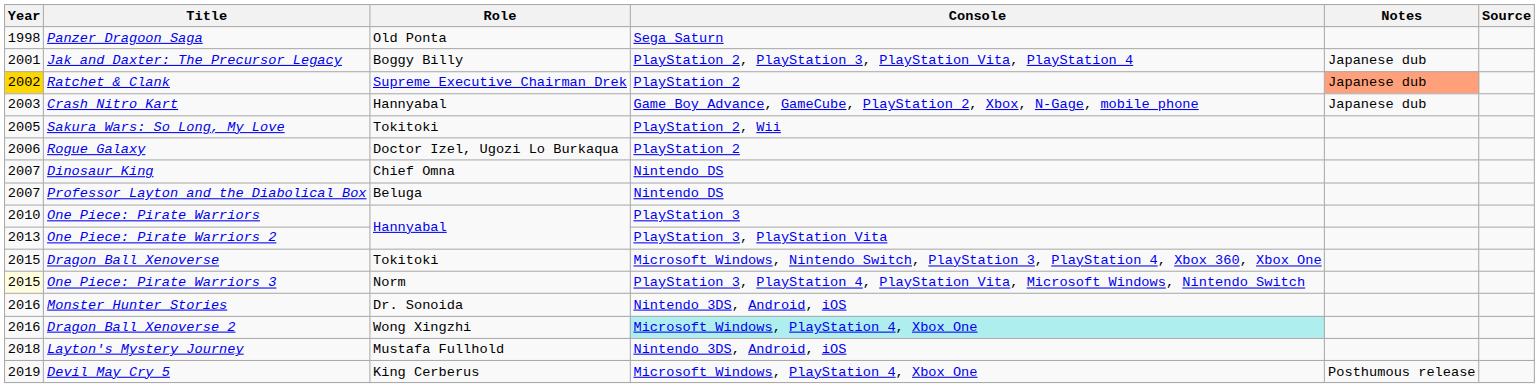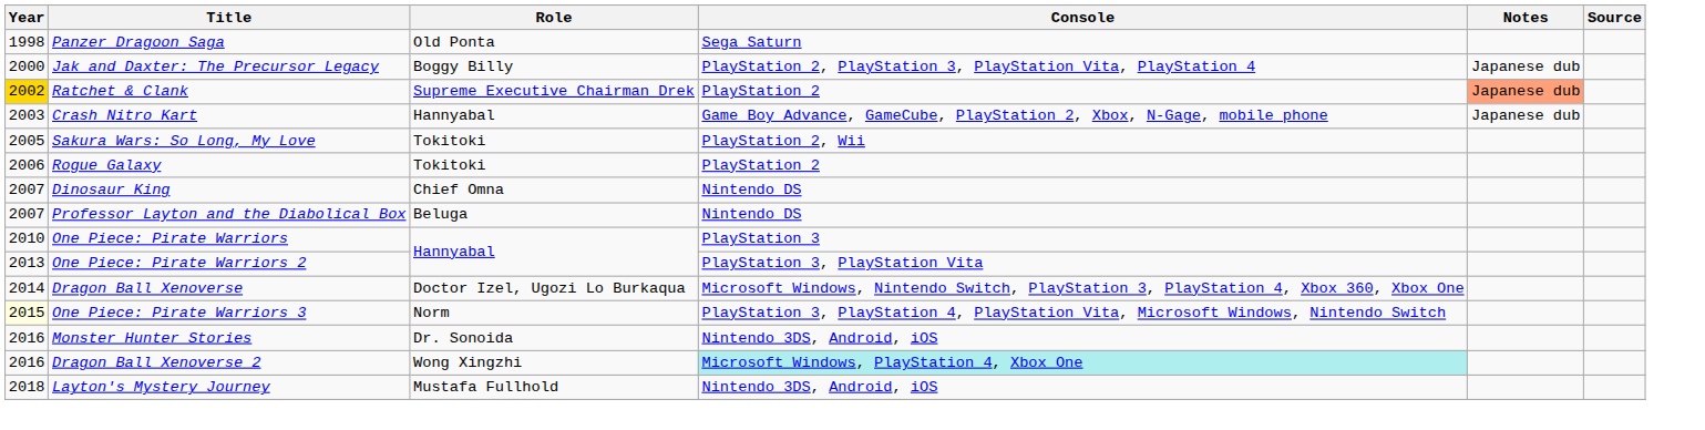Jak and Daxter: The Precursor Legacy | Year: 2001 -> 2000
Rogue Galaxy | Role: Doctor Izel, Ugozi Lo Burkaqua -> Tokitoki
Dragon Ball Xenoverse | Year: 2015 -> 2014
Dragon Ball Xenoverse | Role: Tokitoki -> Doctor Izel, Ugozi Lo Burkaqua
- row: 2019 | Devil May Cry 5 | King Cerberus | Microsoft Windows, PlayStation 4, Xbox One | Posthumous release
